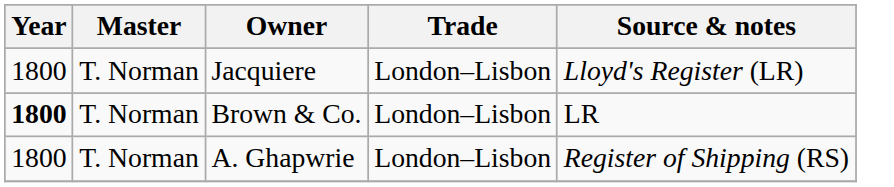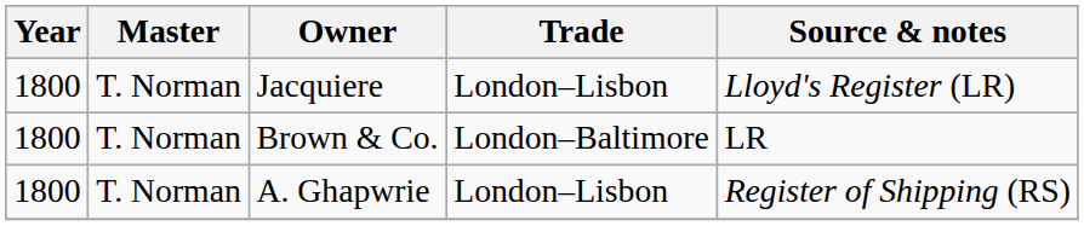Brown & Co. | Year: bold -> normal
Brown & Co. | Trade: London–Lisbon -> London–Baltimore
